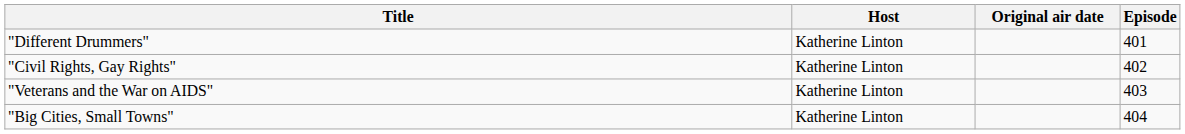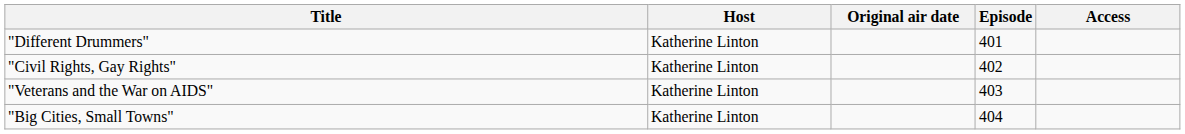+ column: Access
